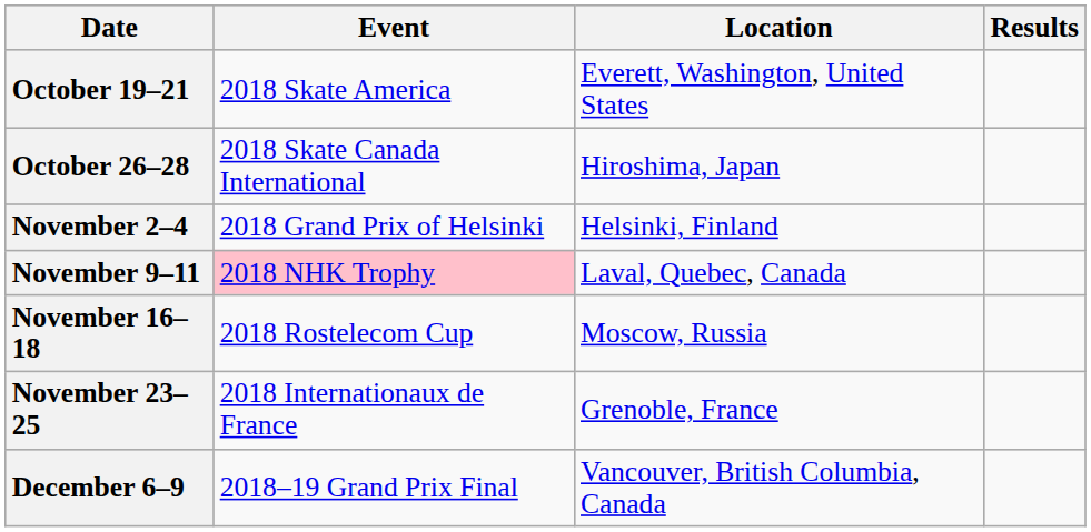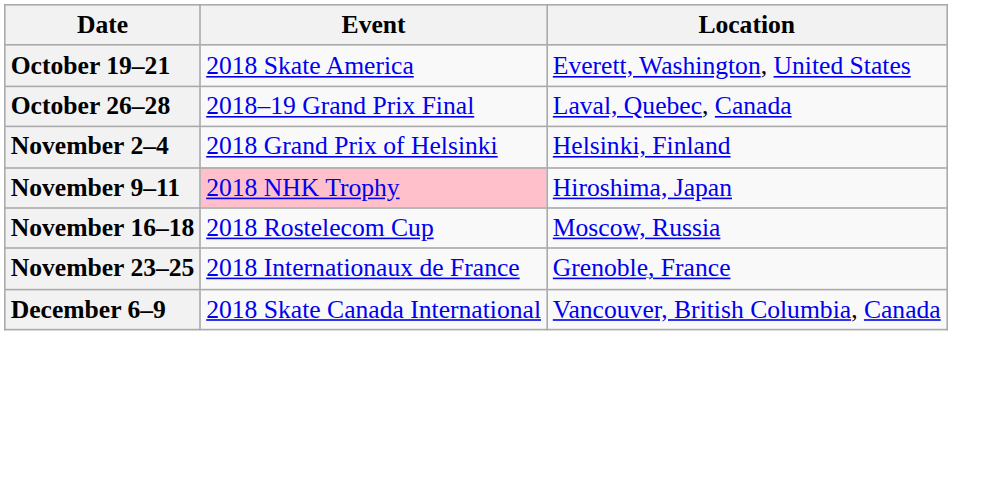- column: Results
October 26–28 | Event: 2018 Skate Canada International -> 2018–19 Grand Prix Final
October 26–28 | Location: Hiroshima, Japan -> Laval, Quebec, Canada
November 9–11 | Location: Laval, Quebec, Canada -> Hiroshima, Japan
December 6–9 | Event: 2018–19 Grand Prix Final -> 2018 Skate Canada International
